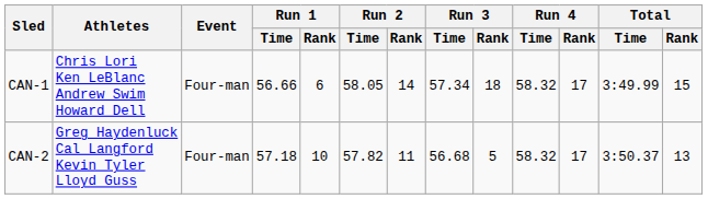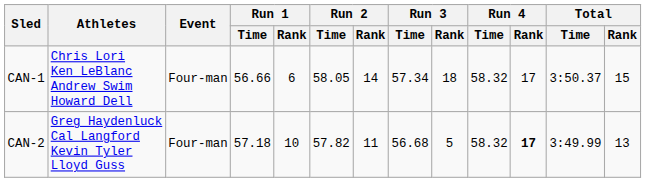CAN-1 | Total / Time: 3:49.99 -> 3:50.37
CAN-2 | Run 4 / Rank: normal -> bold
CAN-2 | Total / Time: 3:50.37 -> 3:49.99
